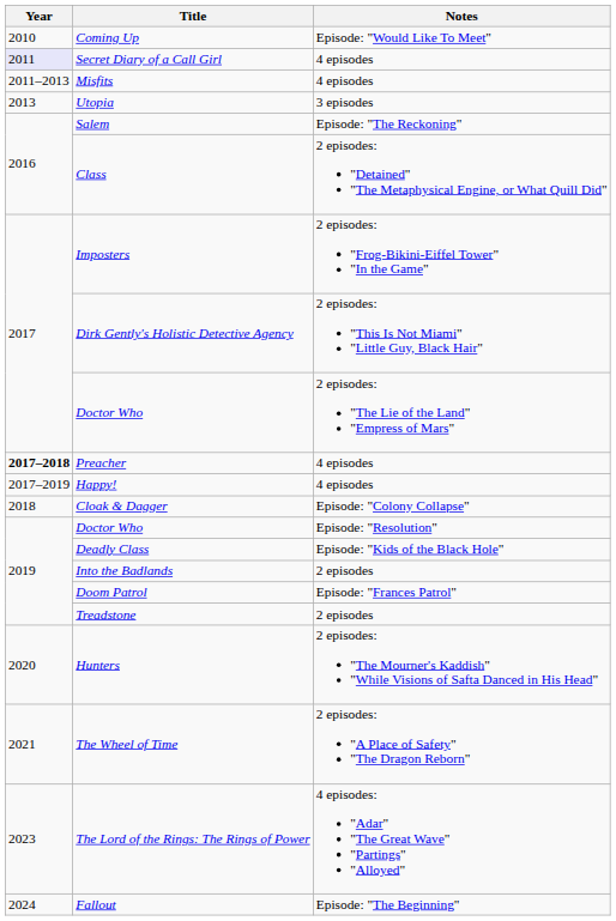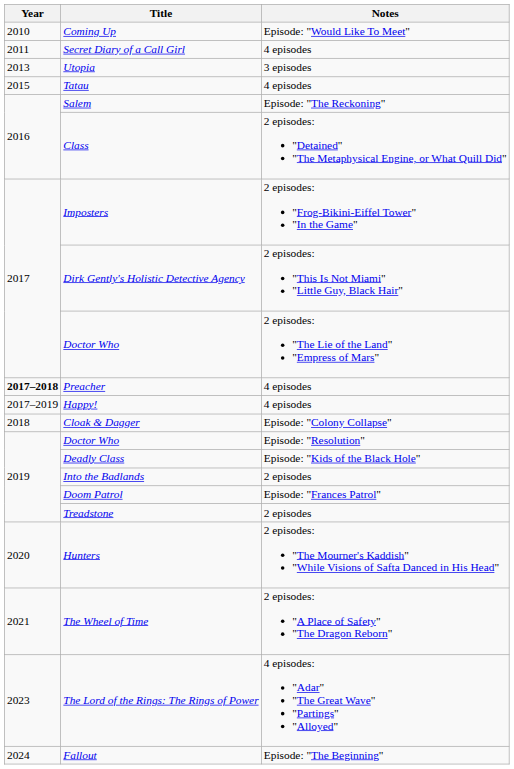Secret Diary of a Call Girl | Year: lavender background -> no background
- row: 2011–2013 | Misfits | 4 episodes
+ row: 2015 | Tatau | 4 episodes
